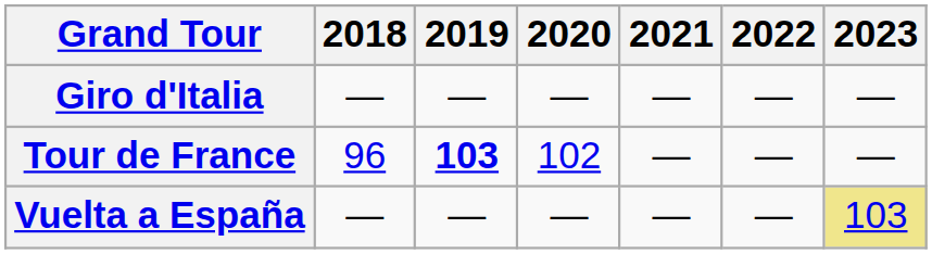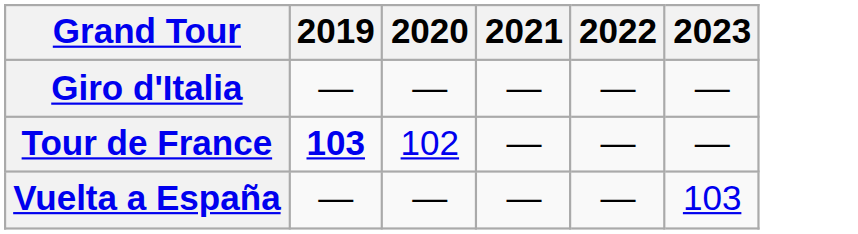- column: 2018 | — | 96 | —
Vuelta a España | 2023: khaki background -> no background
